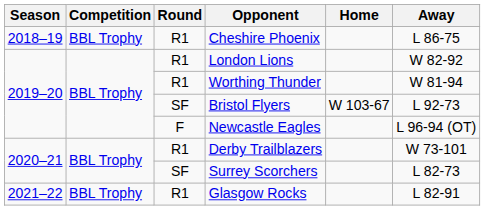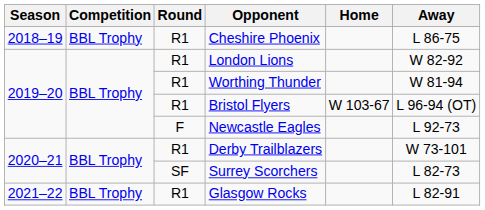Bristol Flyers | Round: SF -> R1
Bristol Flyers | Away: L 92-73 -> L 96-94 (OT)
Newcastle Eagles | Away: L 96-94 (OT) -> L 92-73
